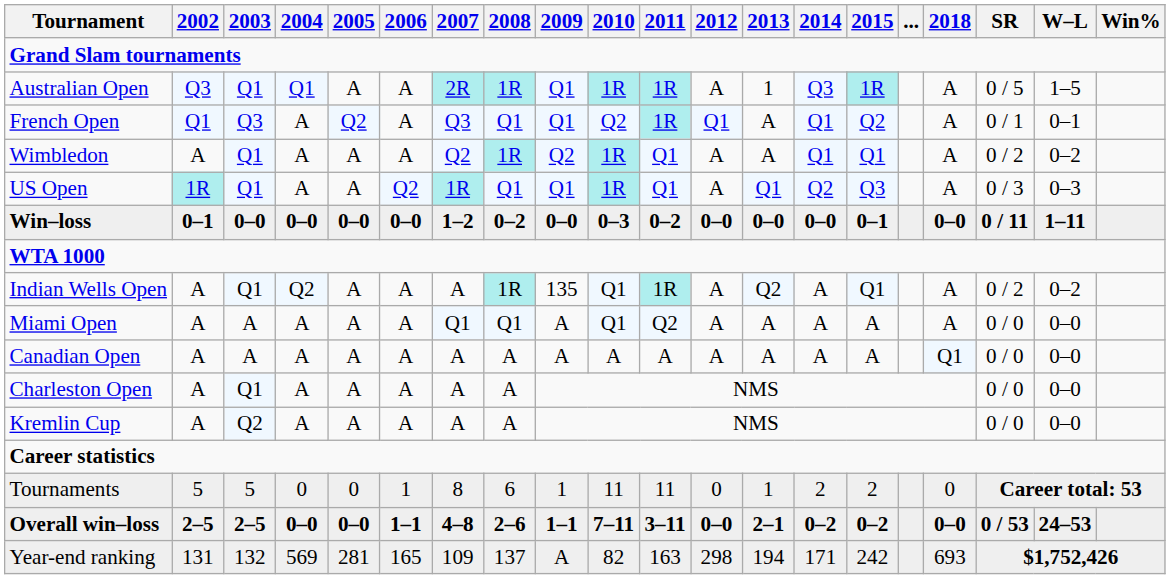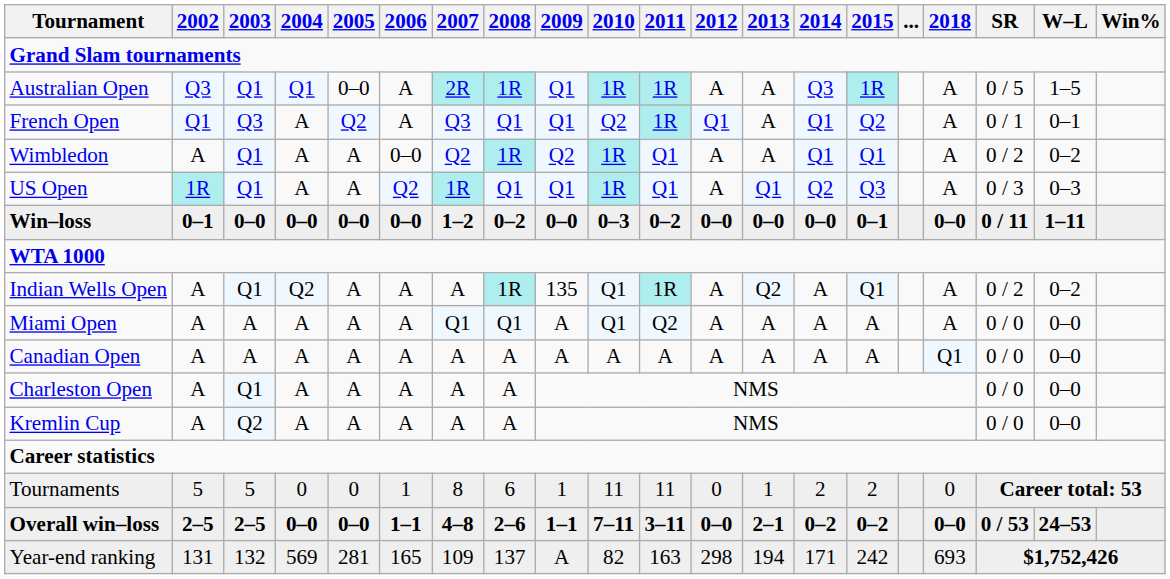Australian Open | 2005: A -> 0–0
Australian Open | 2013: 1 -> A
Wimbledon | 2006: A -> 0–0
